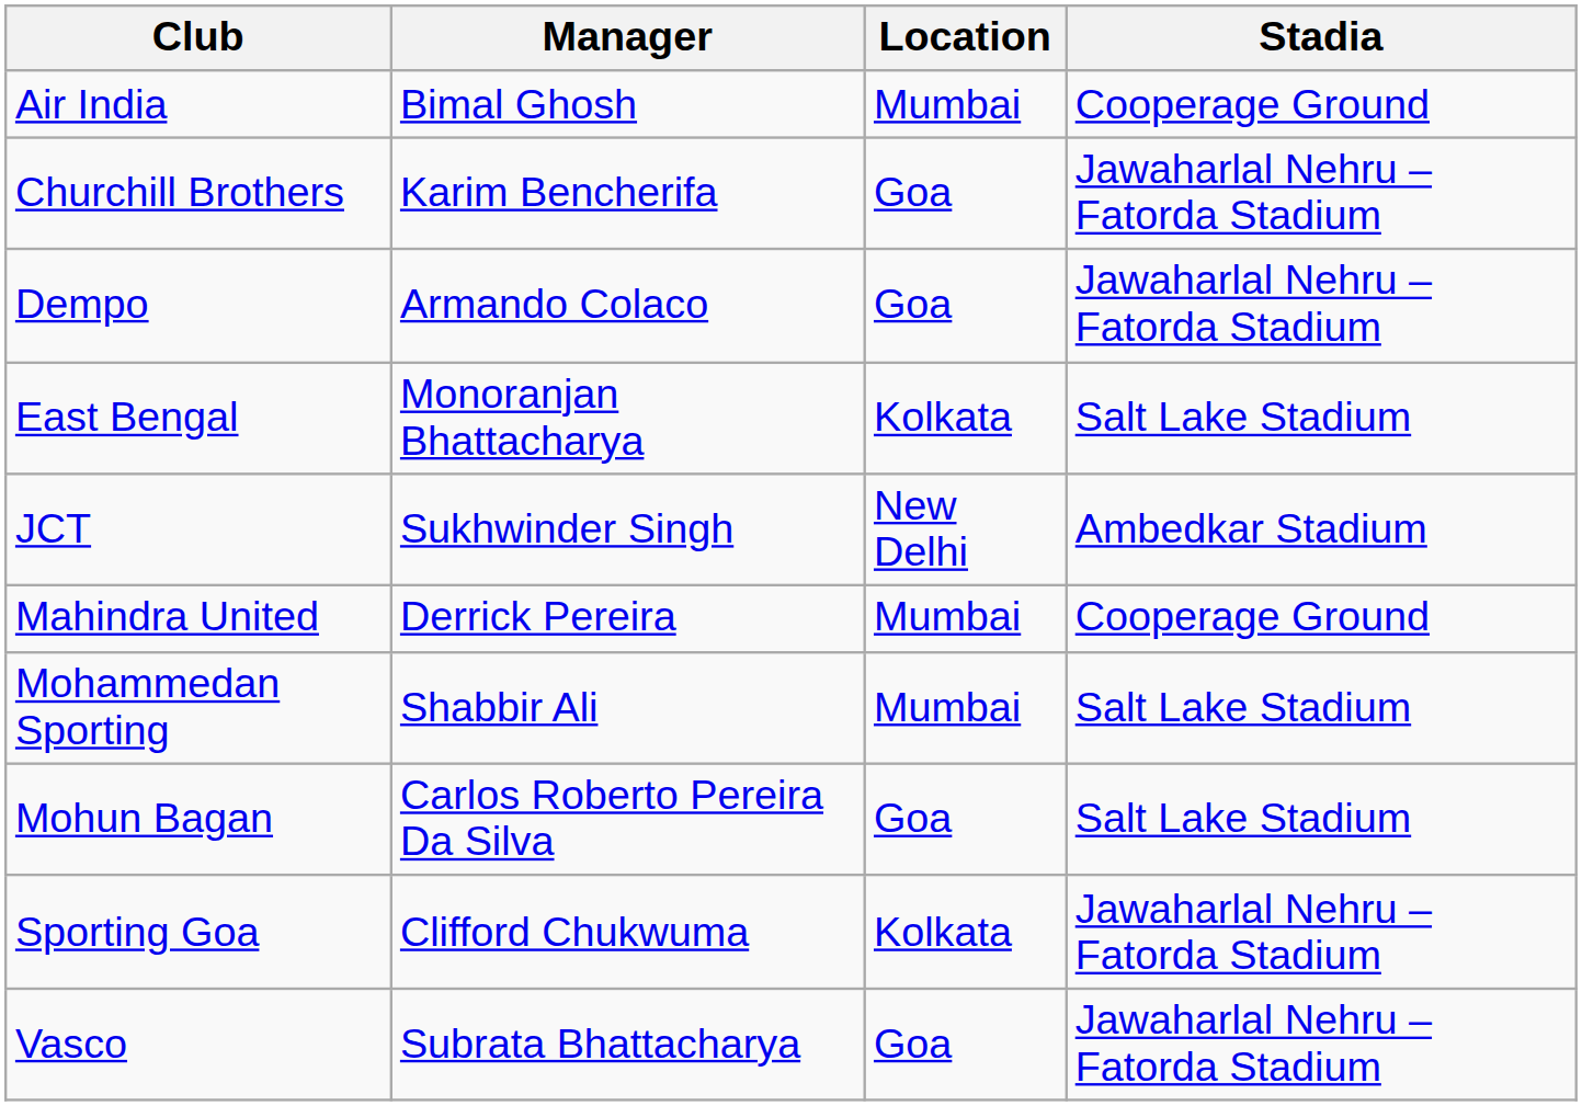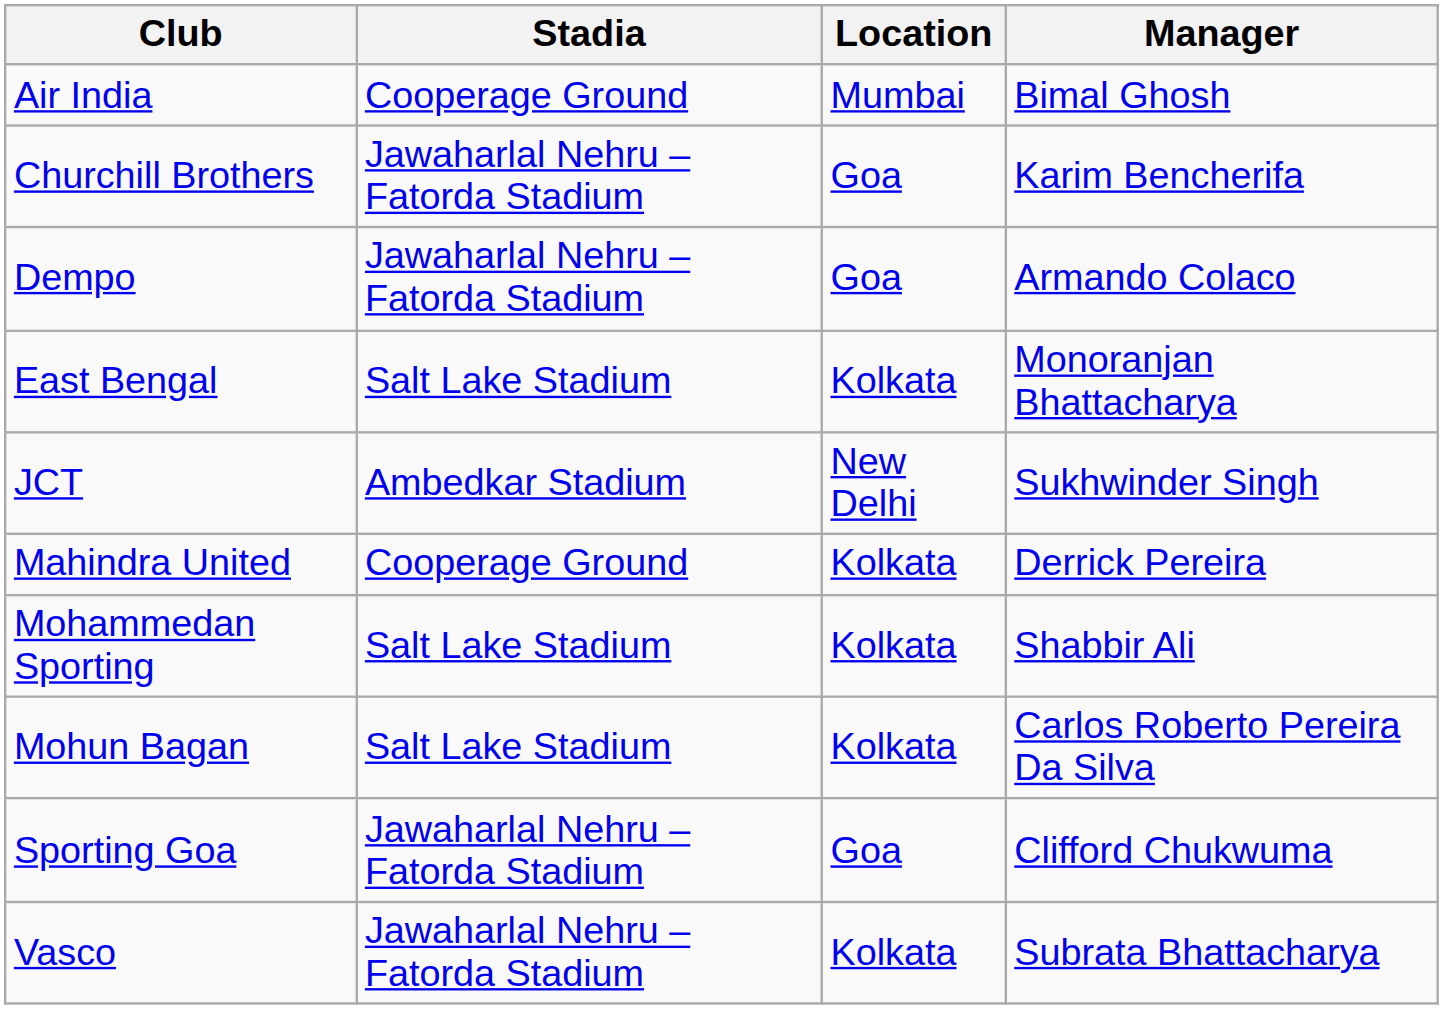columns swapped: Manager <-> Stadia
Mahindra United | Location: Mumbai -> Kolkata
Mohammedan Sporting | Location: Mumbai -> Kolkata
Mohun Bagan | Location: Goa -> Kolkata
Sporting Goa | Location: Kolkata -> Goa
Vasco | Location: Goa -> Kolkata
